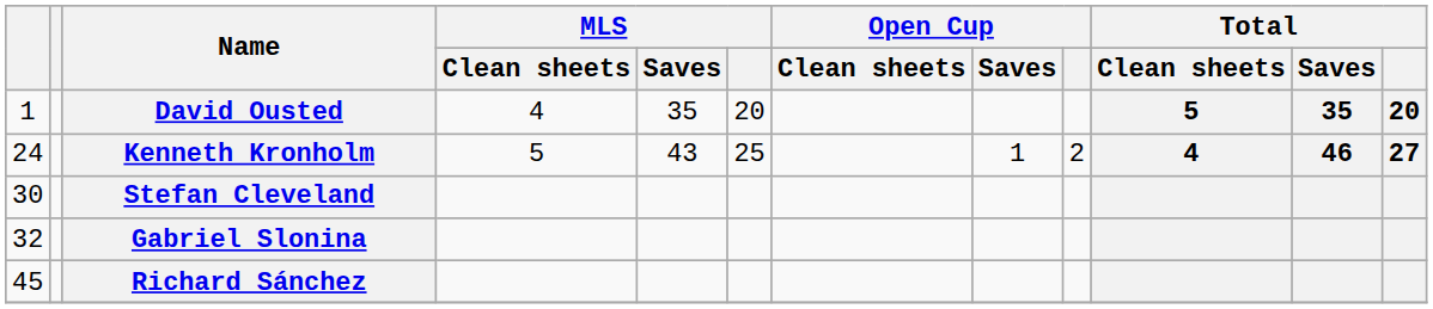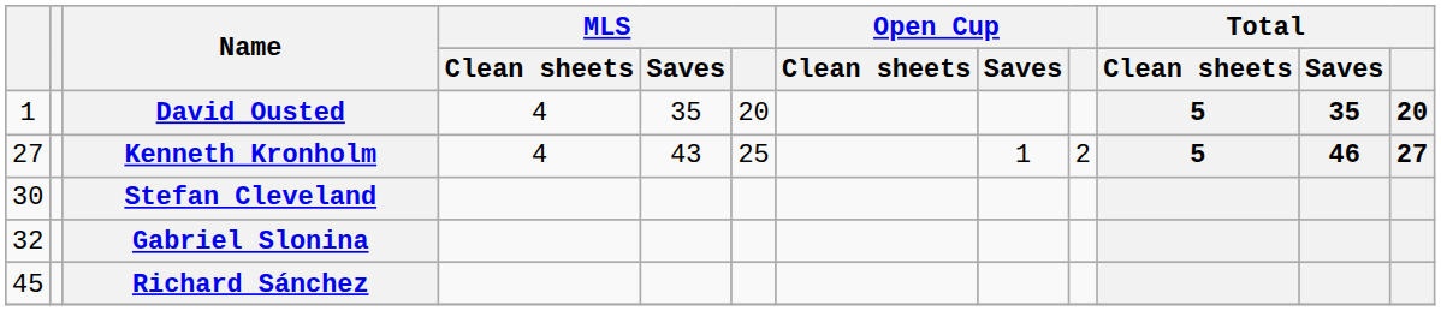Kenneth Kronholm | column 1: 24 -> 27
Kenneth Kronholm | MLS / Clean sheets: 5 -> 4
Kenneth Kronholm | Total / Clean sheets: 4 -> 5
